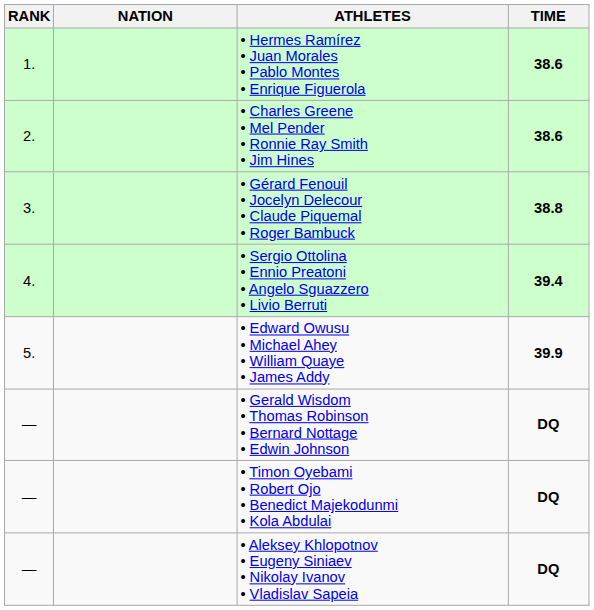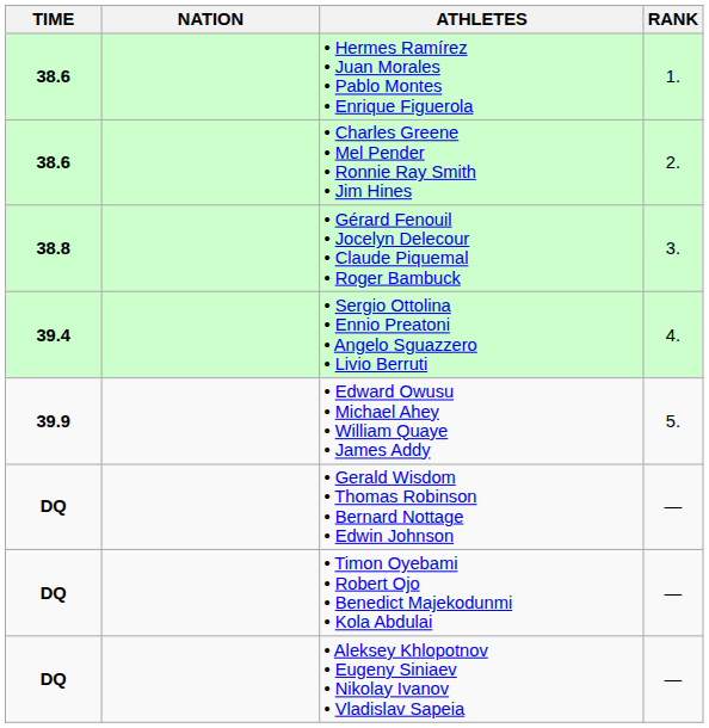columns swapped: RANK <-> TIME
